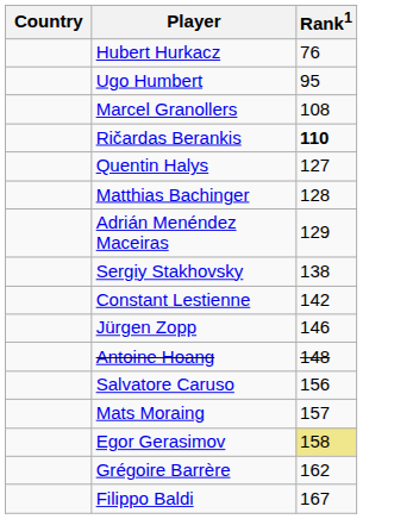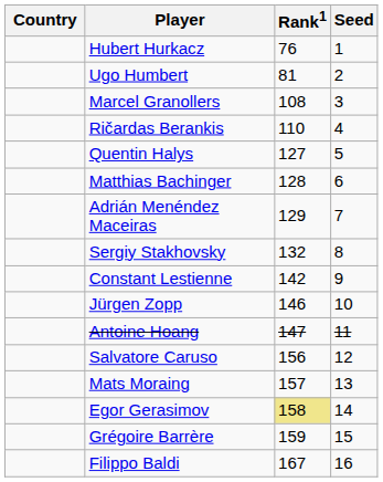+ column: Seed | 1 | 2 | 3 | 4 | 5 | 6 | 7 | 8 | 9 | 10 | 11 | 12 | 13 | 14 | 15 | 16
Ugo Humbert | Rank1: 95 -> 81
Ričardas Berankis | Rank1: bold -> normal
Sergiy Stakhovsky | Rank1: 138 -> 132
Antoine Hoang | Rank1: 148 -> 147
Grégoire Barrère | Rank1: 162 -> 159
